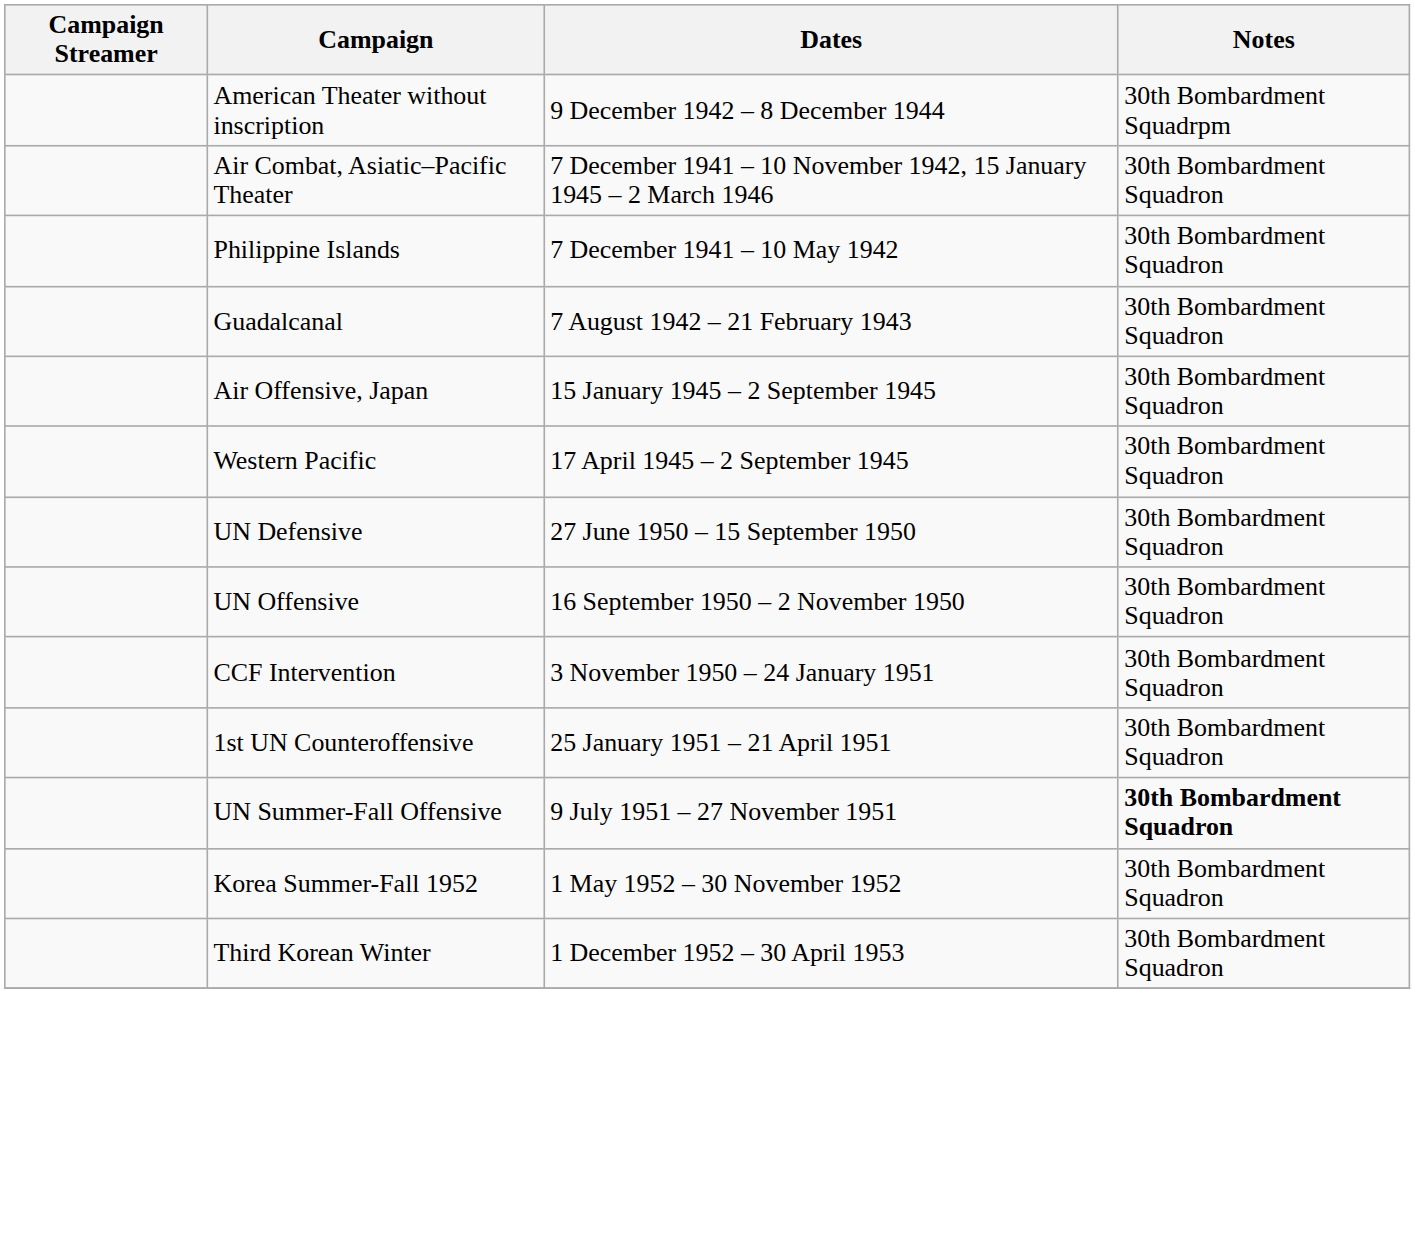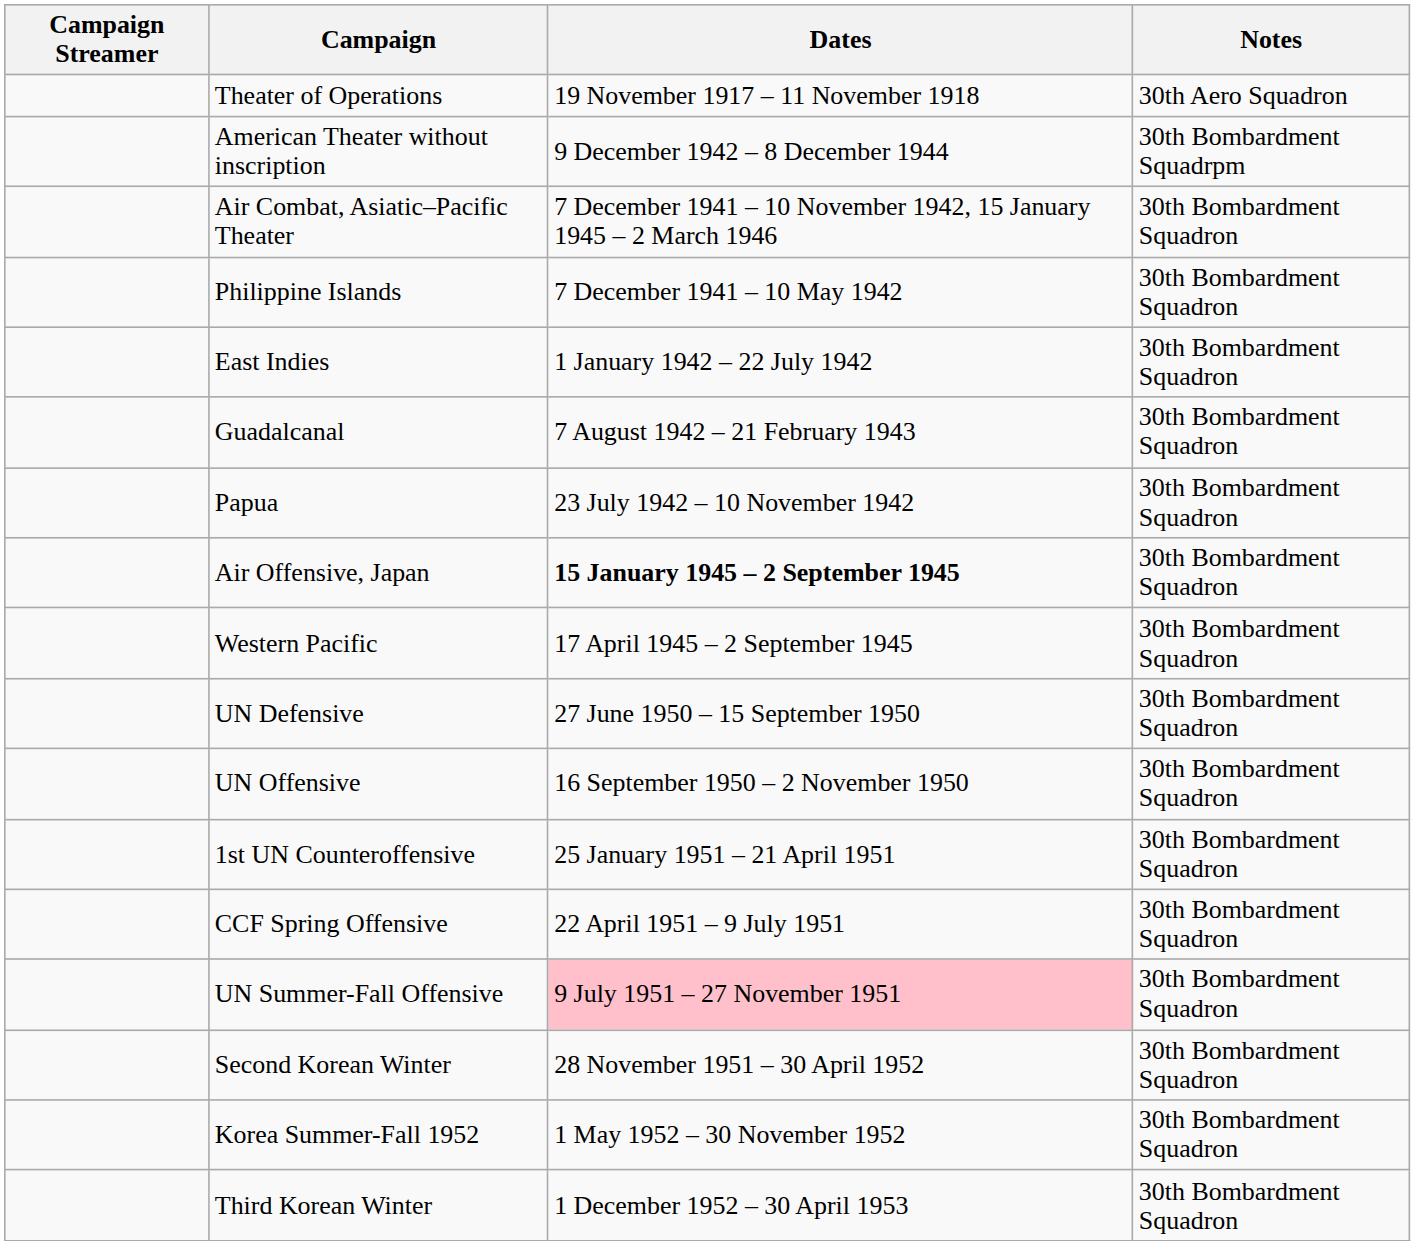+ row: Theater of Operations | 19 November 1917 – 11 November 1918 | 30th Aero Squadron
+ row: East Indies | 1 January 1942 – 22 July 1942 | 30th Bombardment Squadron
+ row: Papua | 23 July 1942 – 10 November 1942 | 30th Bombardment Squadron
Air Offensive, Japan | Dates: normal -> bold
- row: CCF Intervention | 3 November 1950 – 24 January 1951 | 30th Bombardment Squadron
+ row: CCF Spring Offensive | 22 April 1951 – 9 July 1951 | 30th Bombardment Squadron
UN Summer-Fall Offensive | Dates: no background -> pink background
UN Summer-Fall Offensive | Notes: bold -> normal
+ row: Second Korean Winter | 28 November 1951 – 30 April 1952 | 30th Bombardment Squadron
